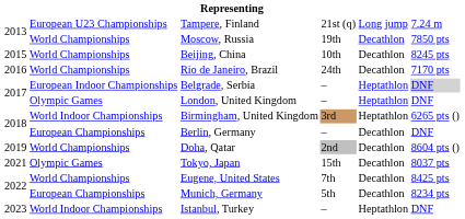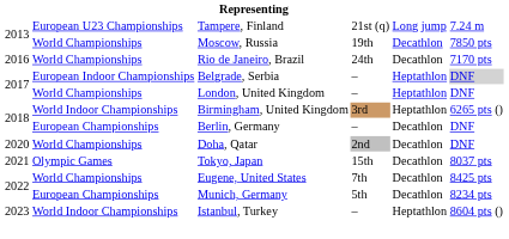- row: 2015 | World Championships | Beijing, China | 10th | Decathlon | 8245 pts
London, United Kingdom | column 2: Olympic Games -> World Championships
Doha, Qatar | column 1: 2019 -> 2020
Doha, Qatar | column 6: 8604 pts () -> DNF
Istanbul, Turkey | column 6: DNF -> 8604 pts ()
